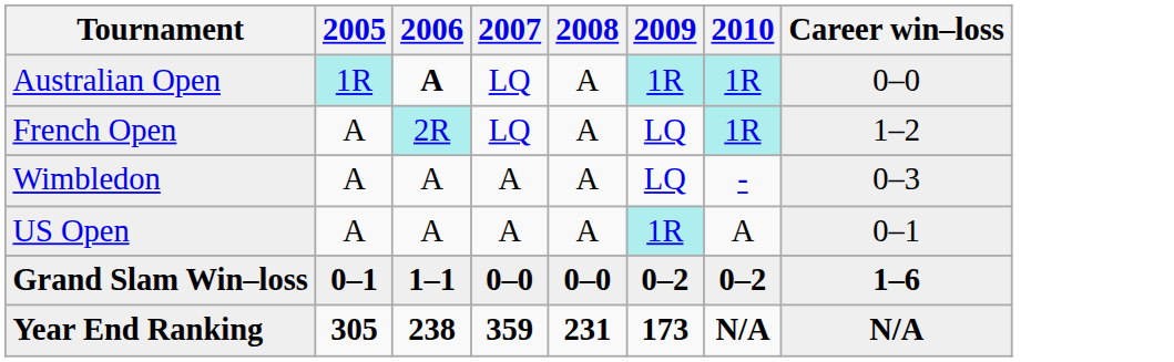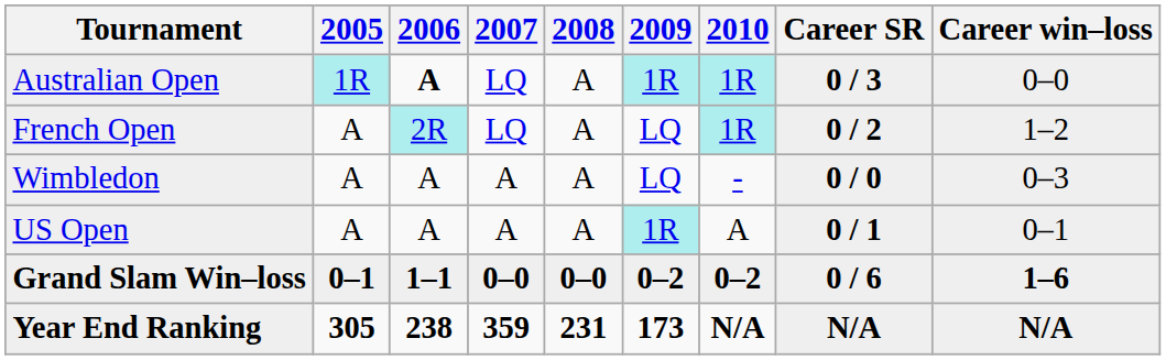+ column: Career SR | 0 / 3 | 0 / 2 | 0 / 0 | 0 / 1 | 0 / 6 | N/A
